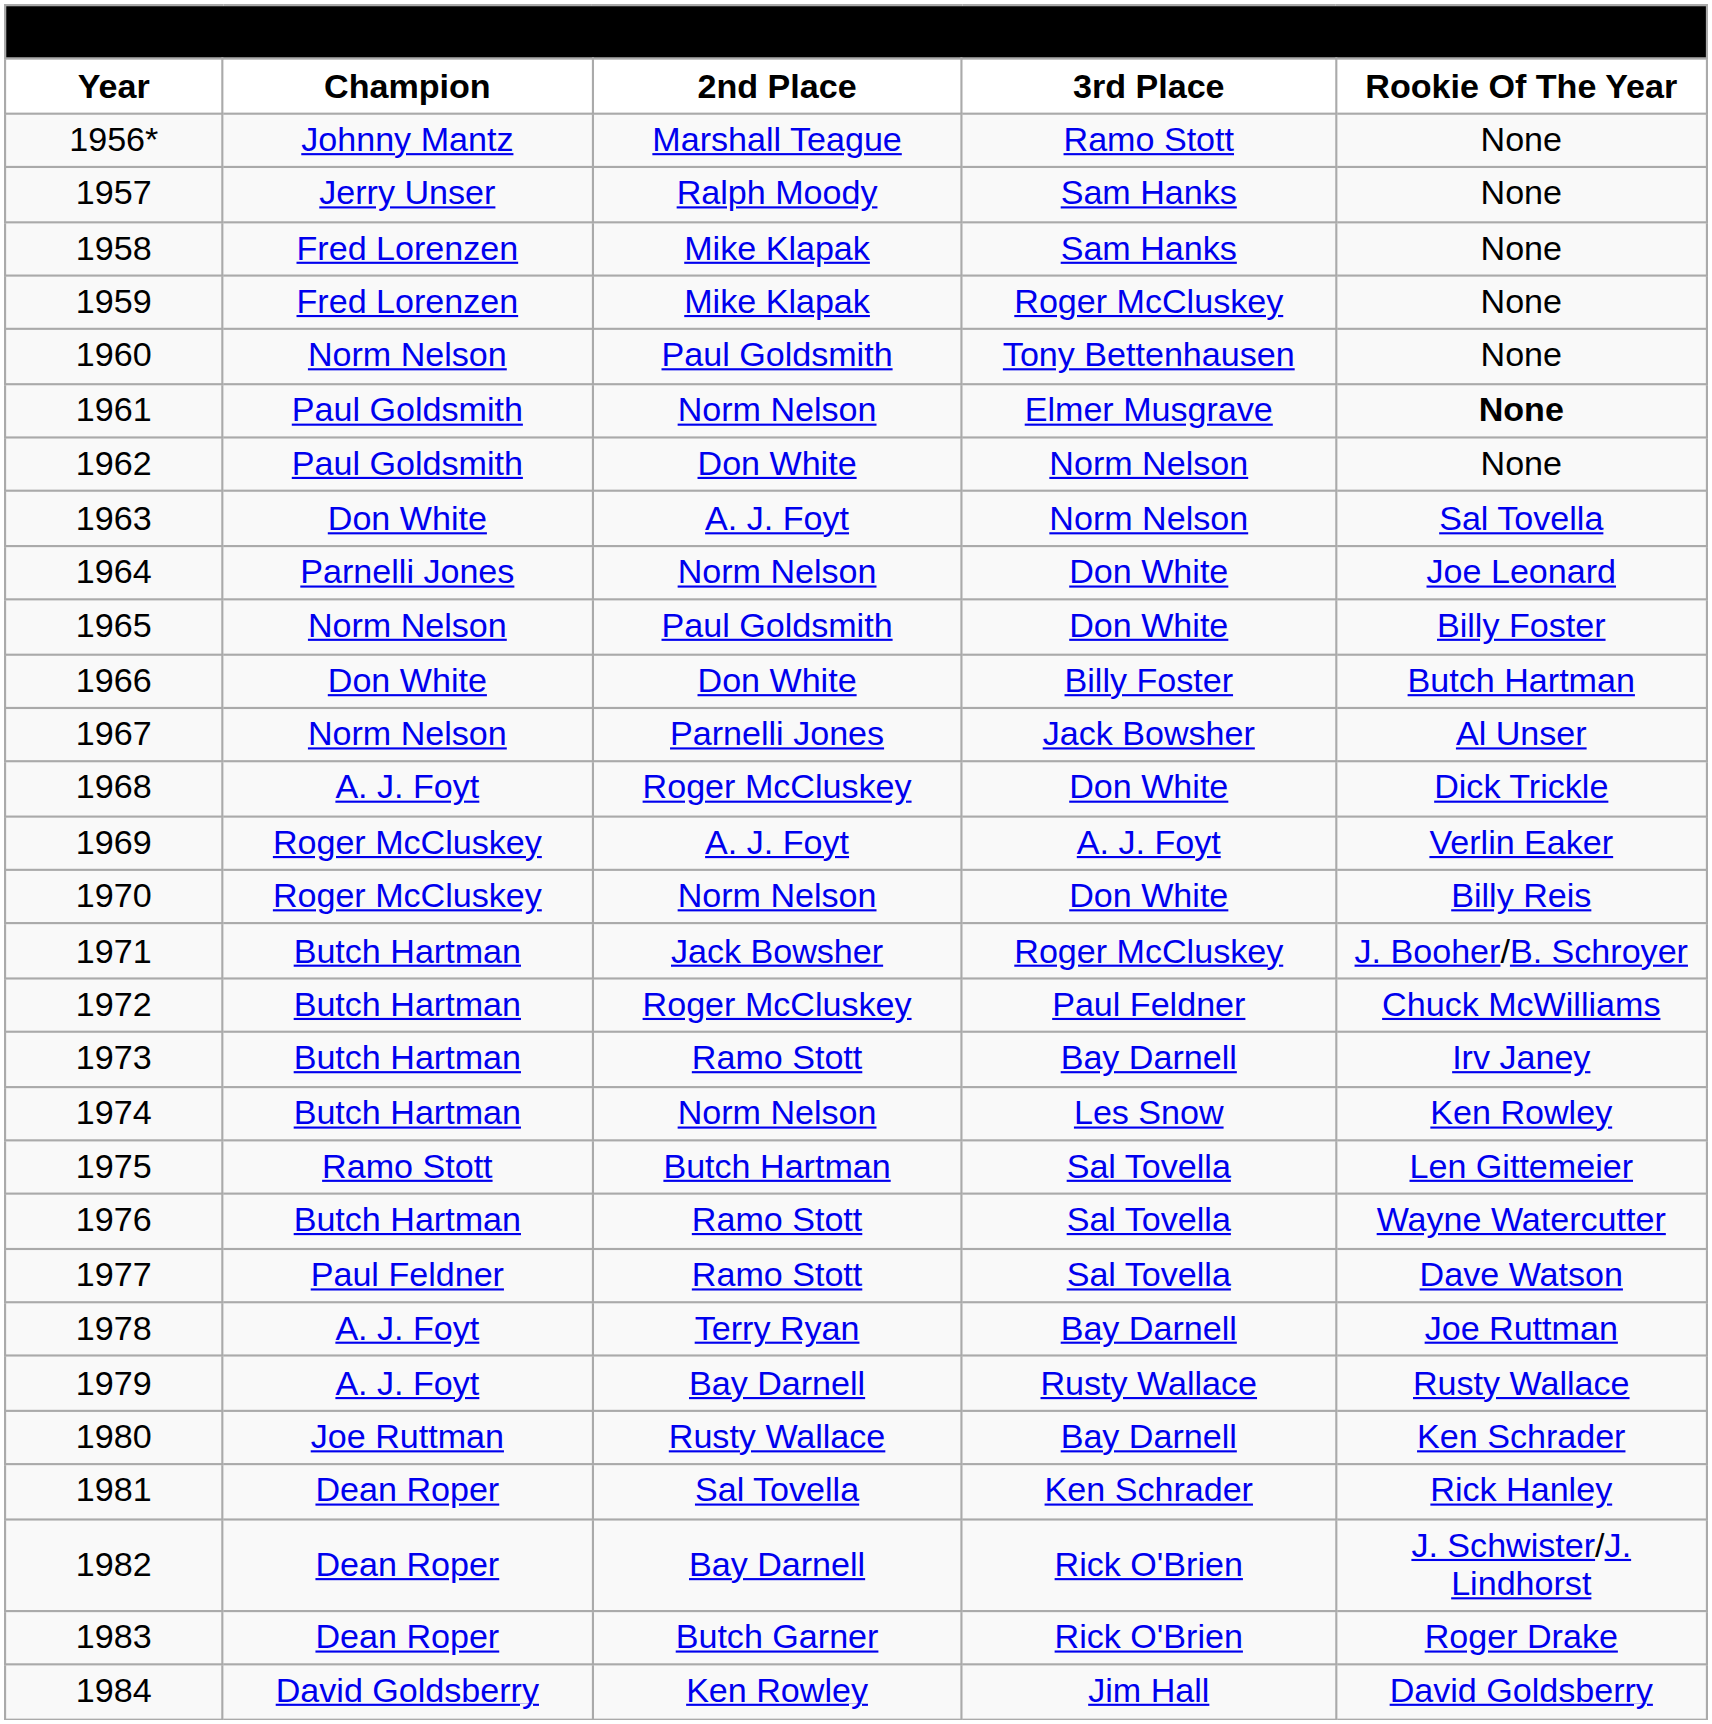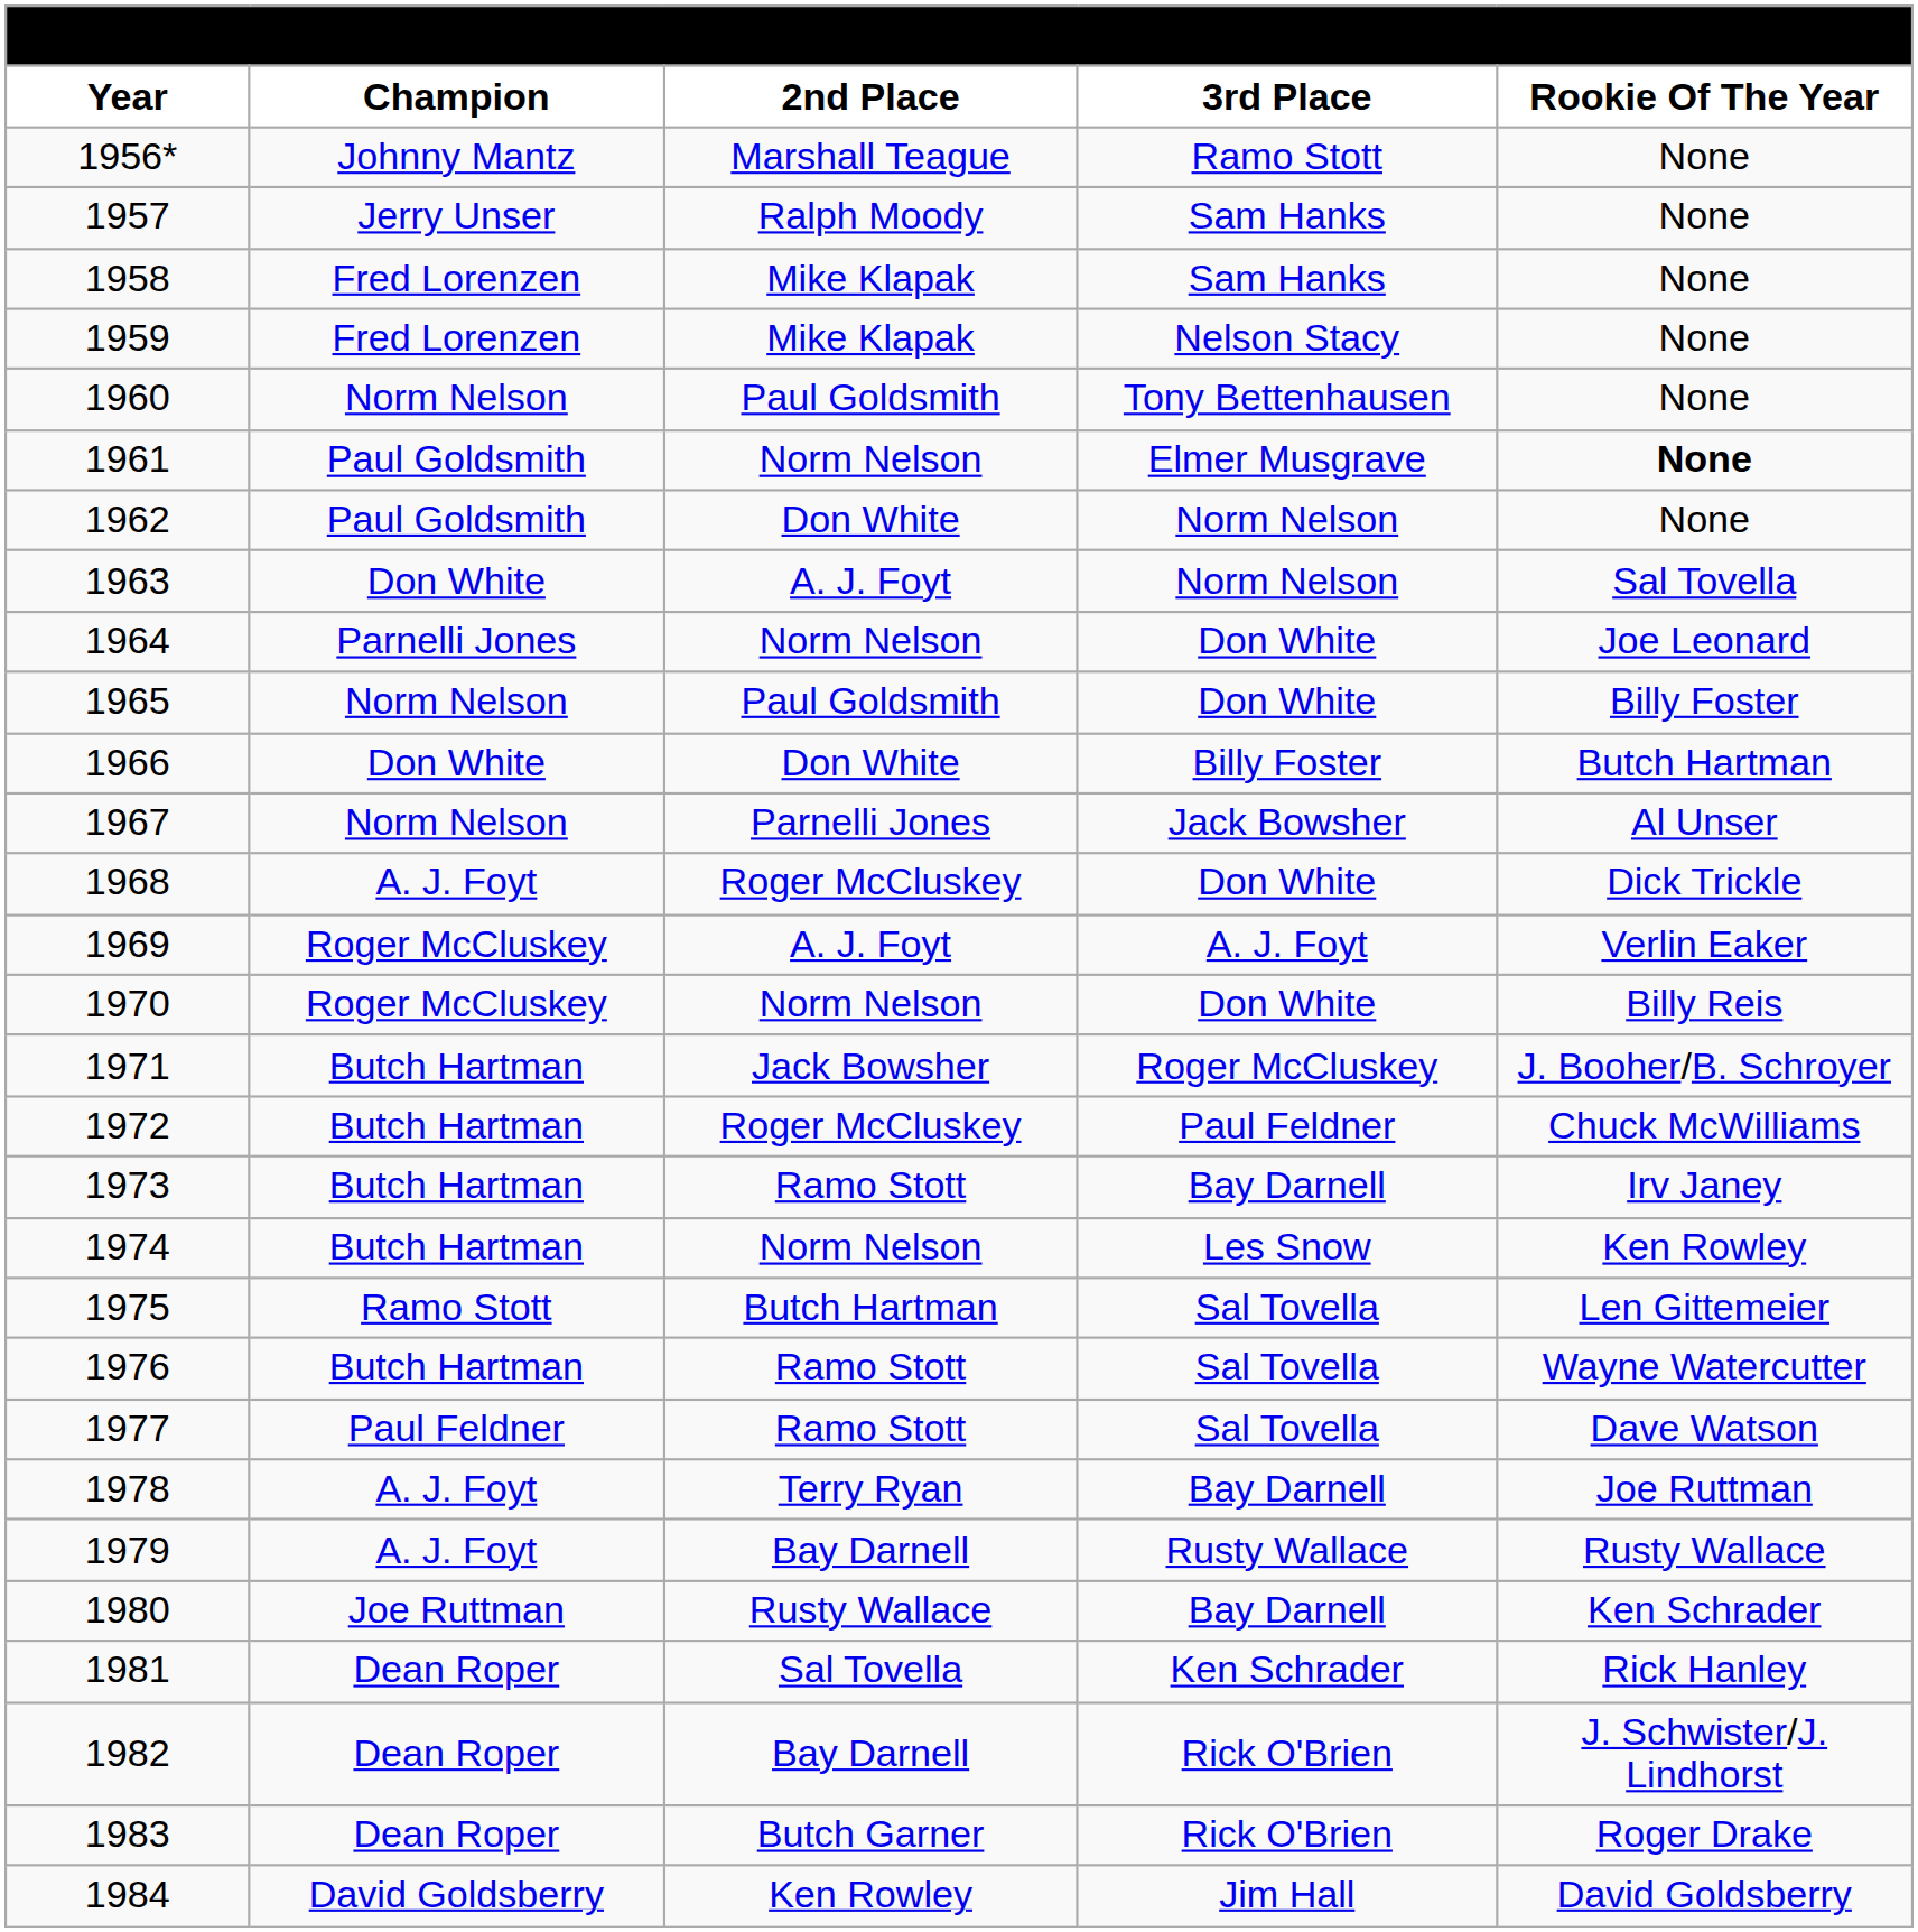1959 | column 4: Roger McCluskey -> Nelson Stacy
